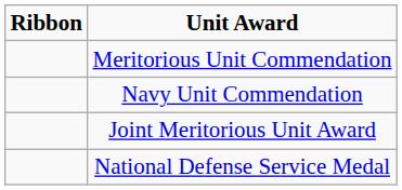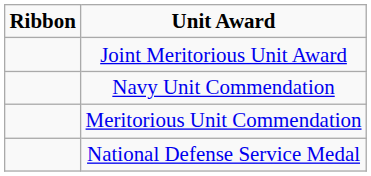rows swapped: Joint Meritorious Unit Award <-> Meritorious Unit Commendation
